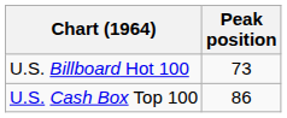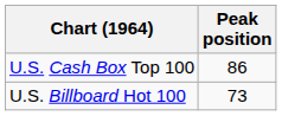rows swapped: U.S. Billboard Hot 100 <-> U.S. Cash Box Top 100
